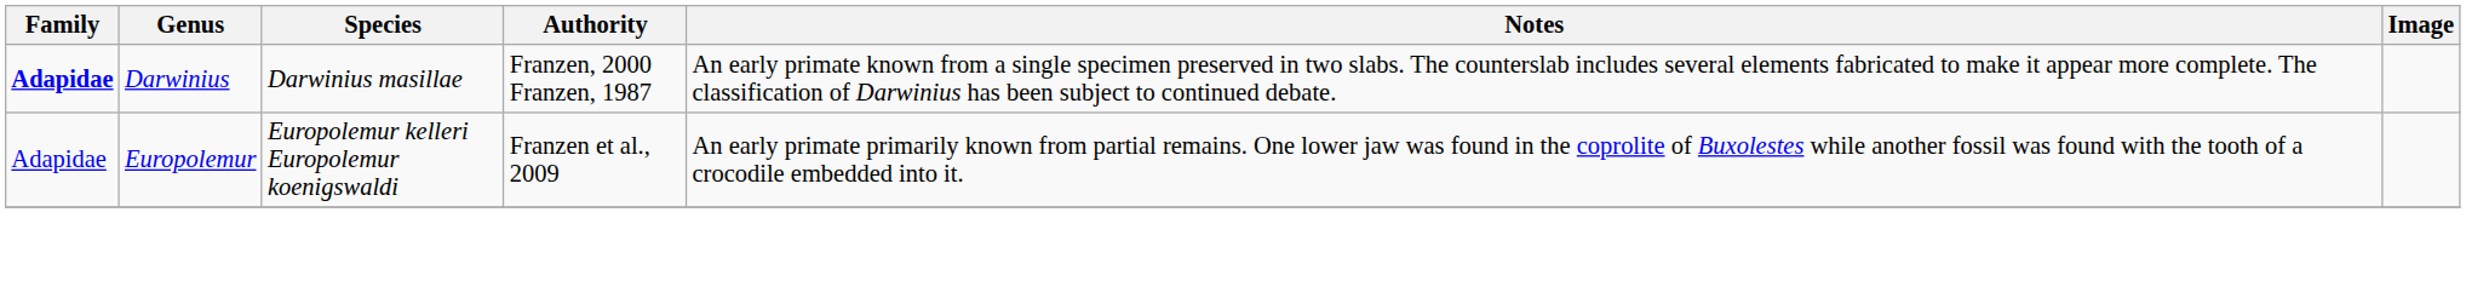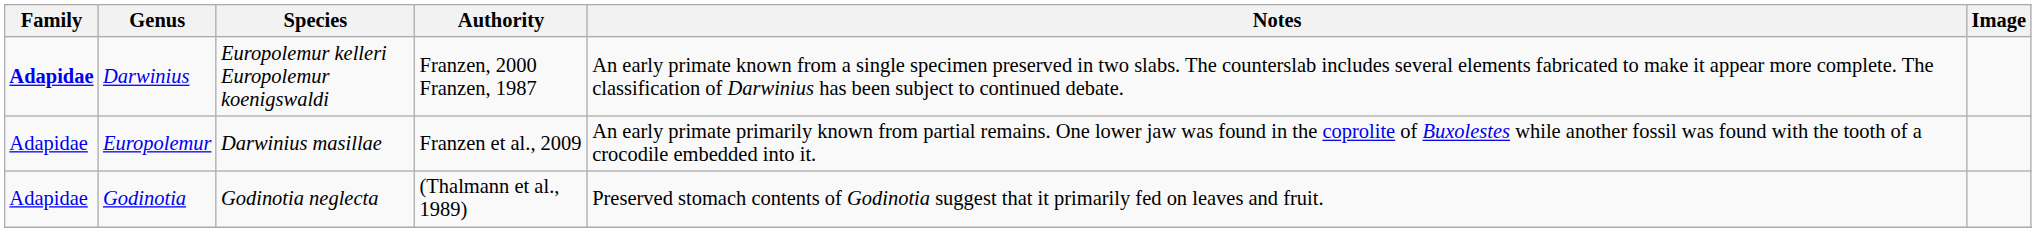Darwinius | Species: Darwinius masillae -> Europolemur kelleri Europolemur koenigswaldi
Europolemur | Species: Europolemur kelleri Europolemur koenigswaldi -> Darwinius masillae
+ row: Adapidae | Godinotia | Godinotia neglecta | (Thalmann et al., 1989) | Preserved stomach contents of Godinotia suggest that it primarily fed on leaves and fruit.
